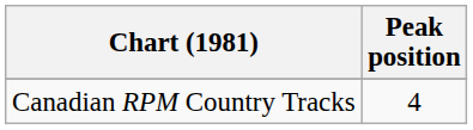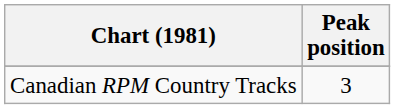Canadian RPM Country Tracks | Peak position: 4 -> 3
